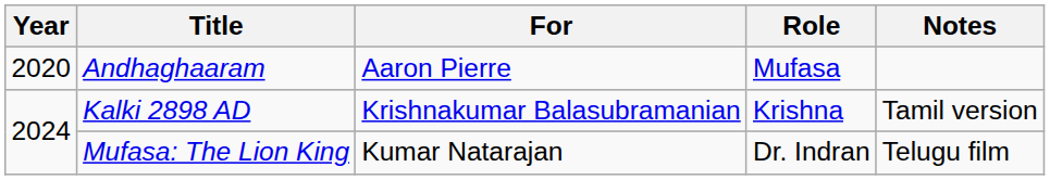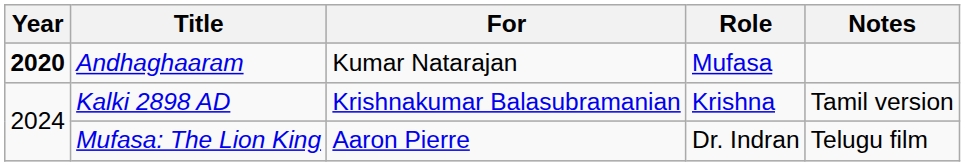Andhaghaaram | Year: normal -> bold
Andhaghaaram | For: Aaron Pierre -> Kumar Natarajan
Mufasa: The Lion King | For: Kumar Natarajan -> Aaron Pierre
